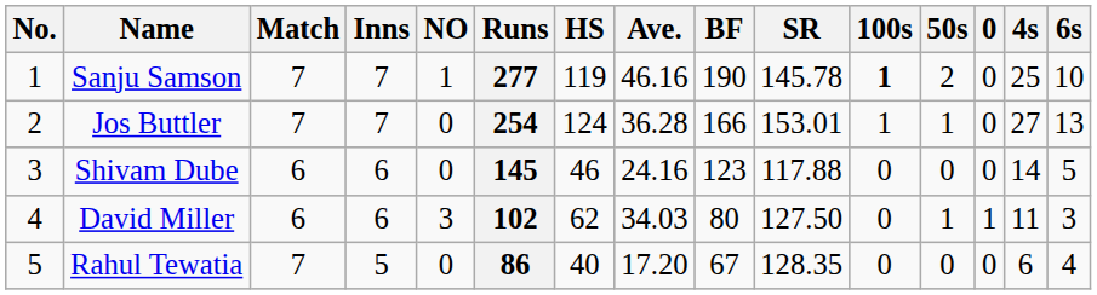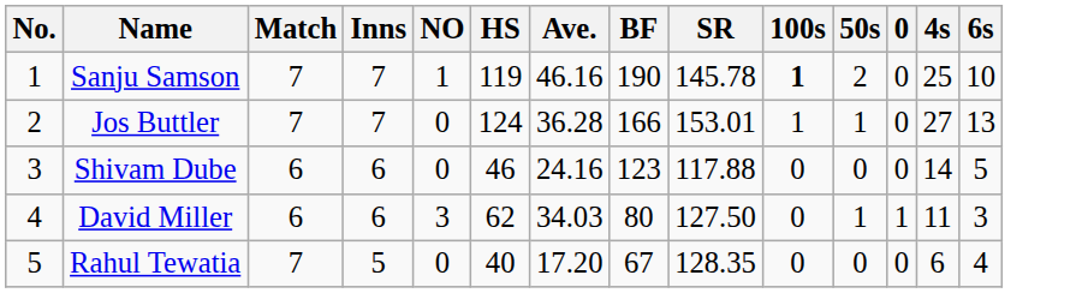- column: Runs | 277 | 254 | 145 | 102 | 86
